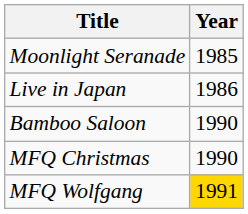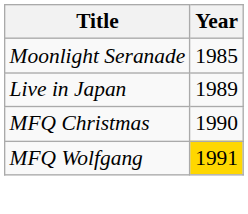Live in Japan | Year: 1986 -> 1989
- row: Bamboo Saloon | 1990
